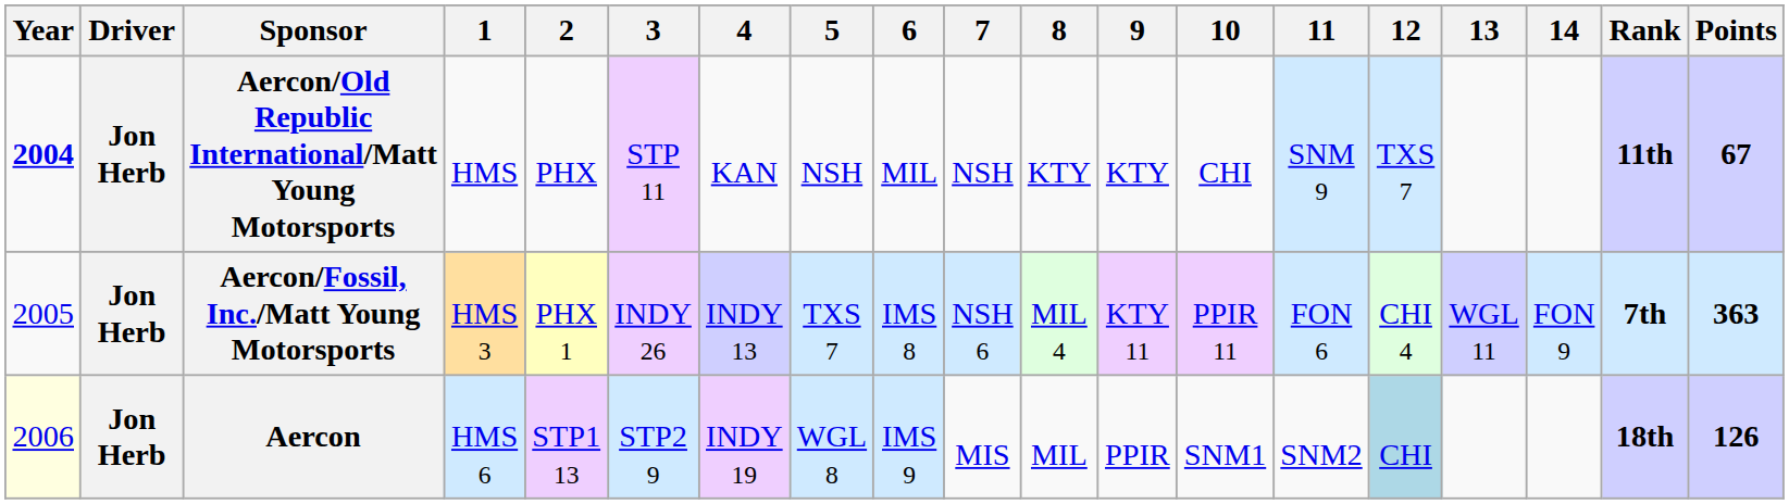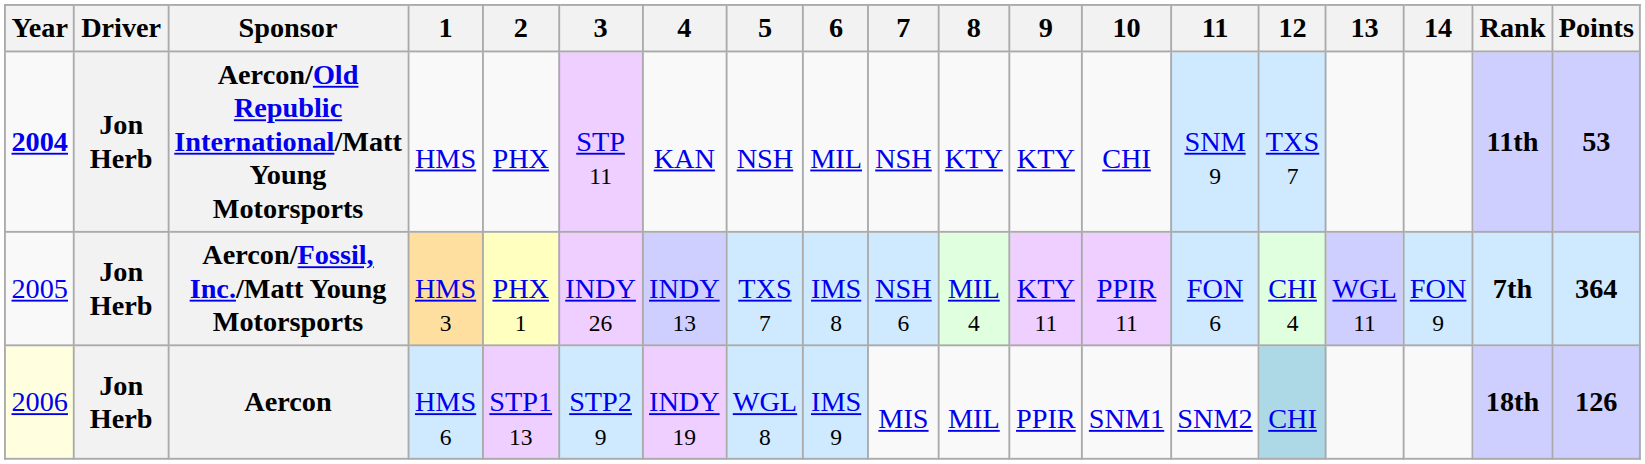Aercon/Old Republic International/Matt Young Motorsports | Points: 67 -> 53
Aercon/Fossil, Inc./Matt Young Motorsports | Points: 363 -> 364
